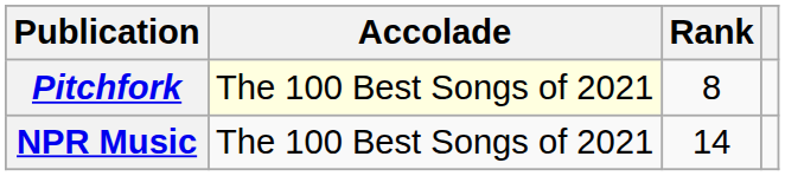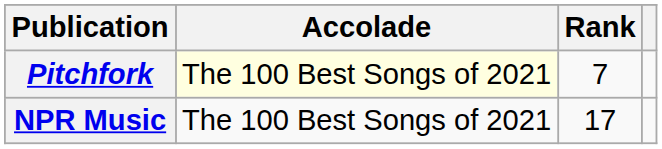Pitchfork | Rank: 8 -> 7
NPR Music | Rank: 14 -> 17
